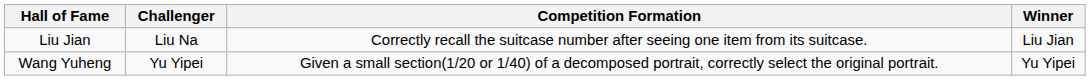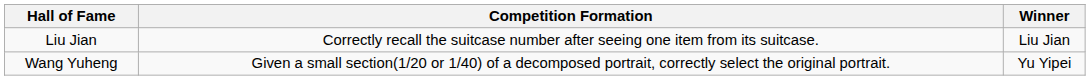- column: Challenger | Liu Na | Yu Yipei
